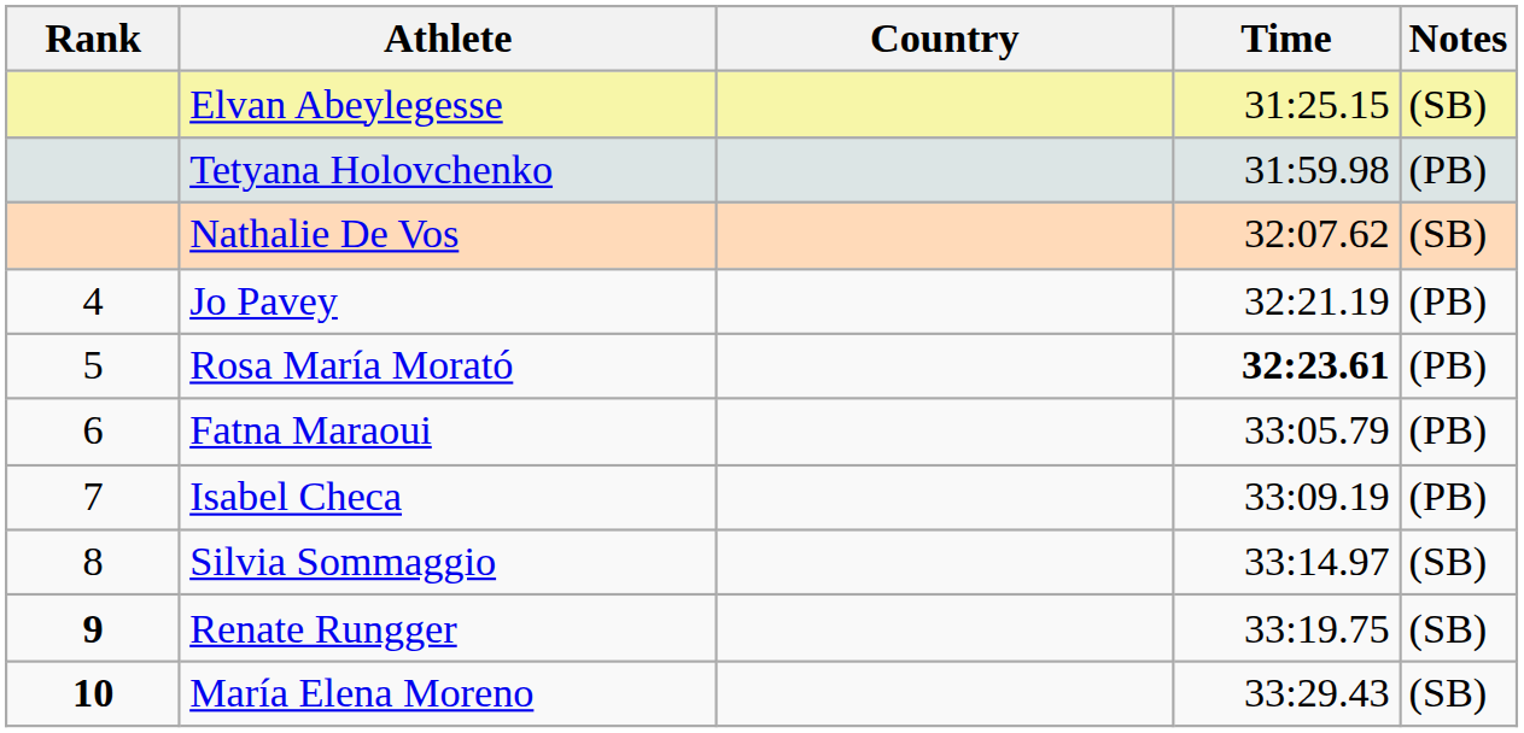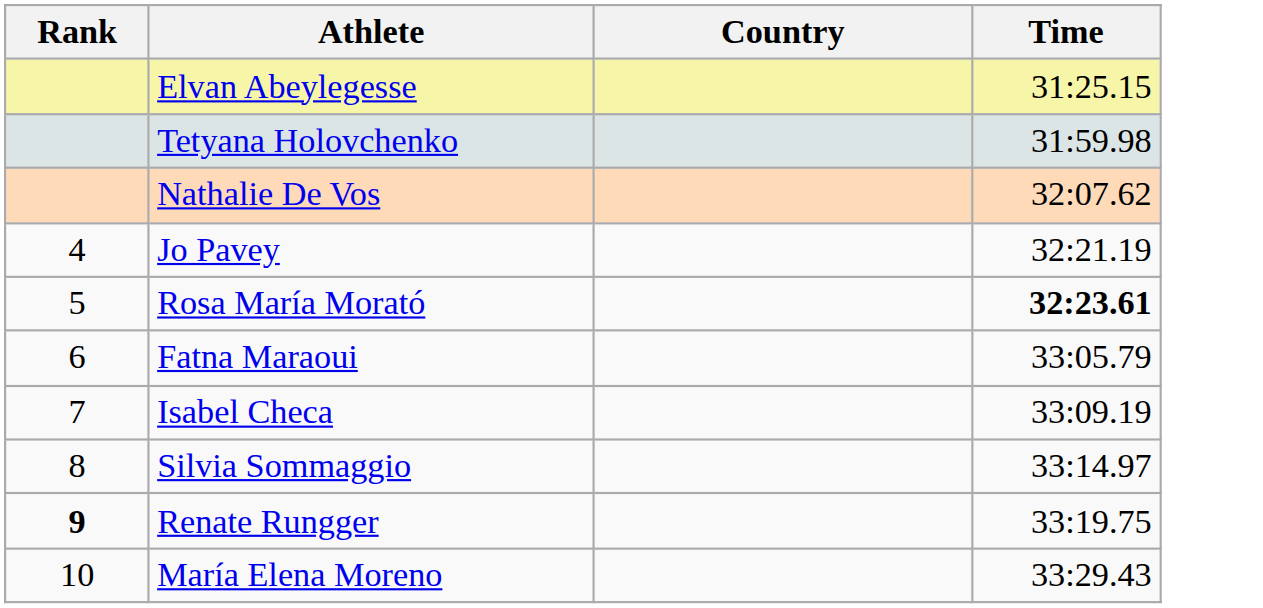- column: Notes | (SB) | (PB) | (SB) | (PB) | (PB) | (PB) | (PB) | (SB) | (SB) | (SB)
María Elena Moreno | Rank: bold -> normal
